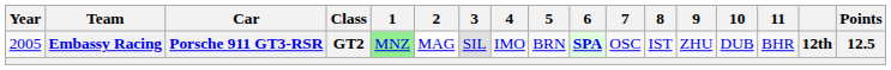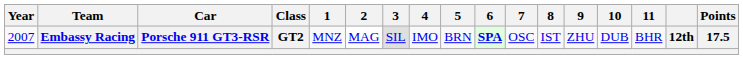Embassy Racing | Year: 2005 -> 2007
Embassy Racing | 1: lightgreen background -> no background
Embassy Racing | Points: 12.5 -> 17.5
